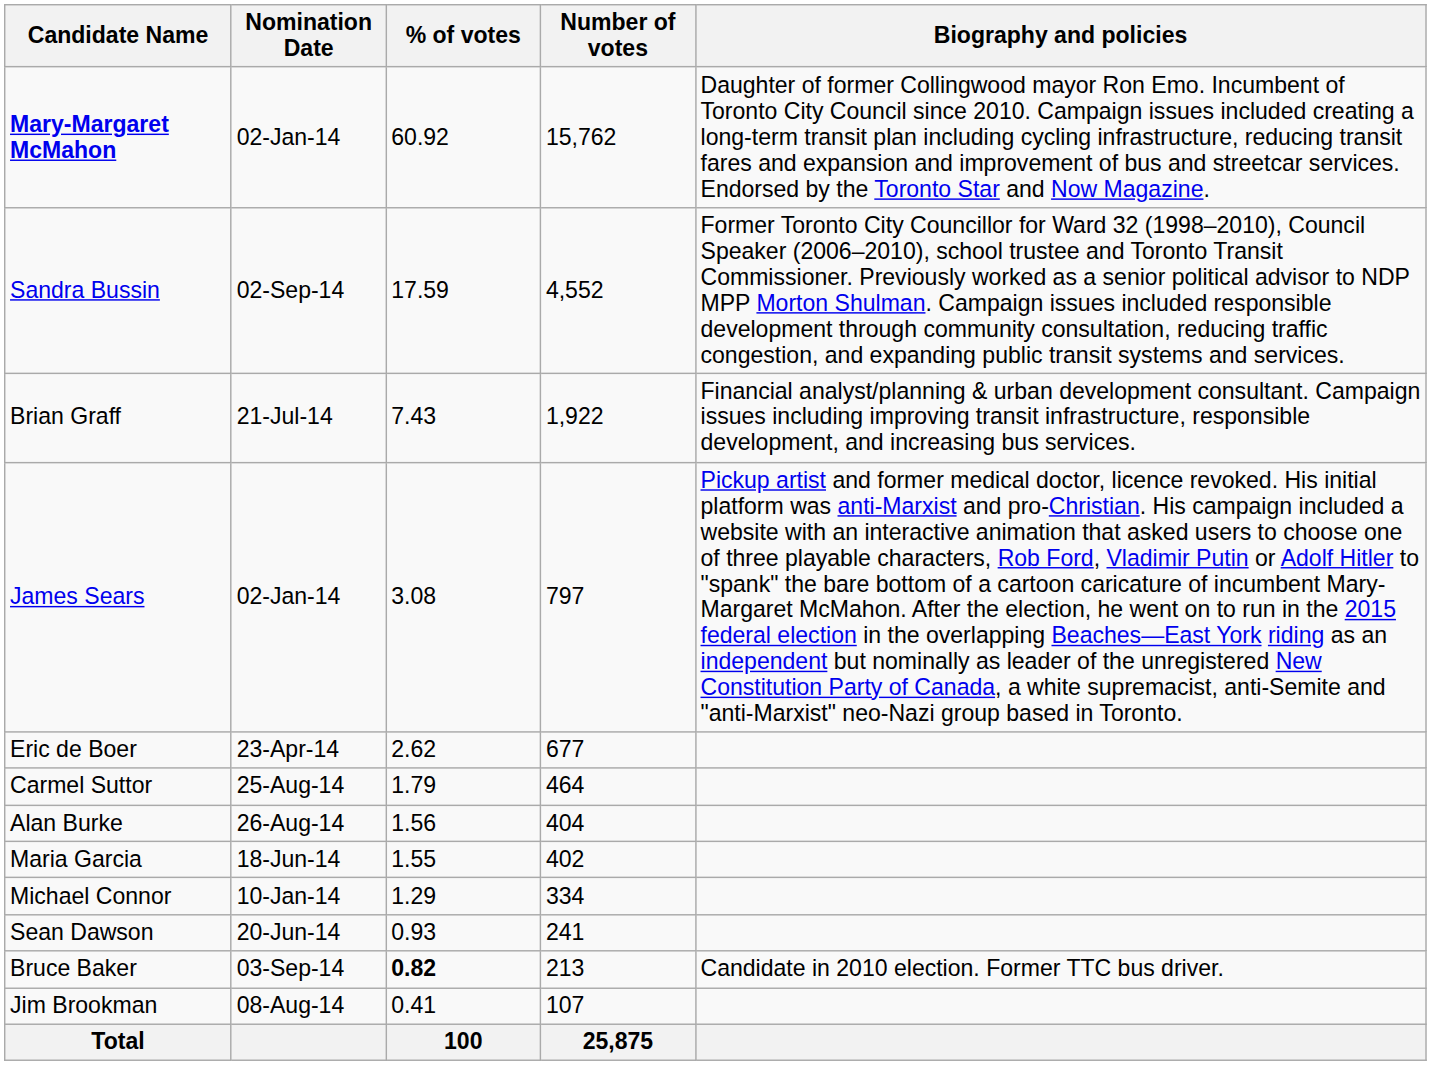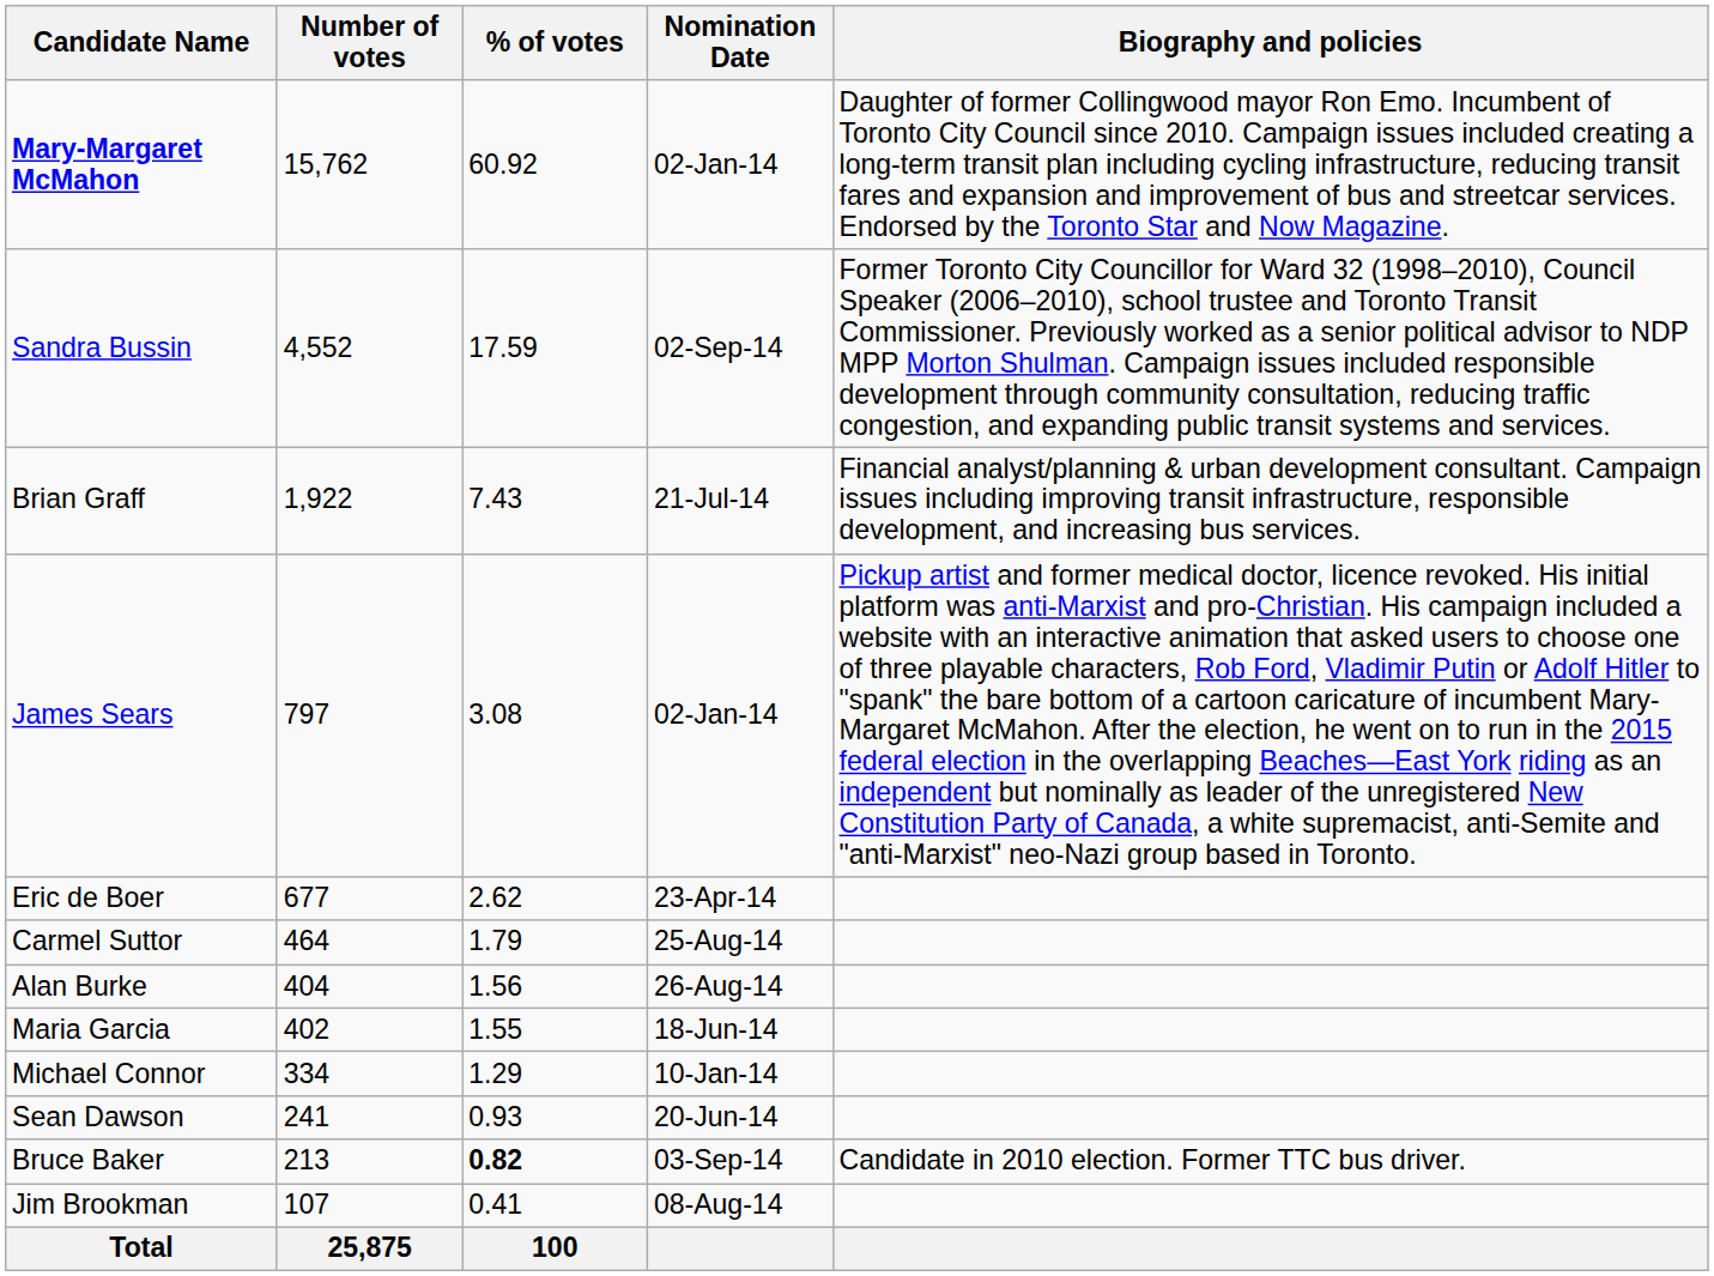columns swapped: Number of votes <-> Nomination Date
